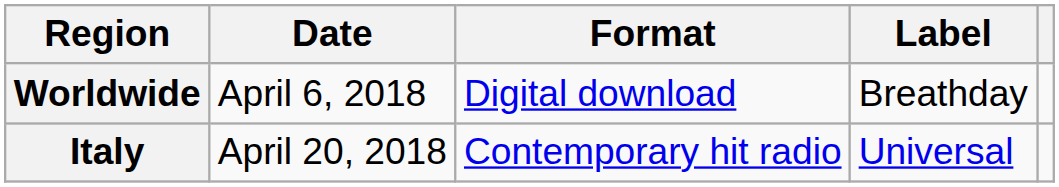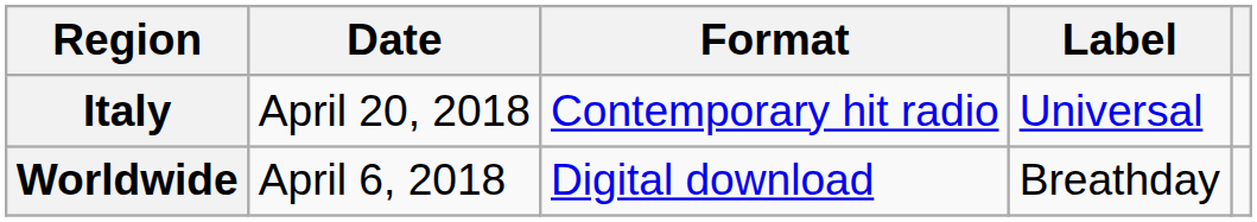rows swapped: Worldwide <-> Italy
